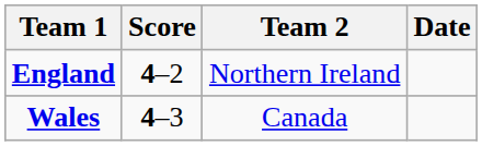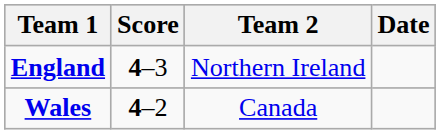England | Score: 4–2 -> 4–3
Wales | Score: 4–3 -> 4–2
